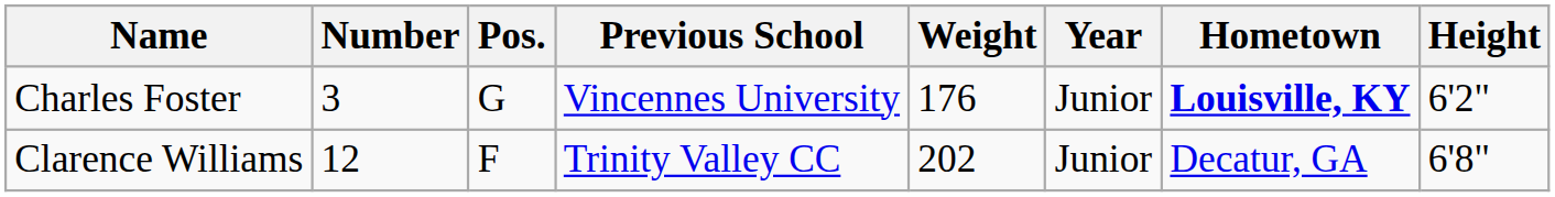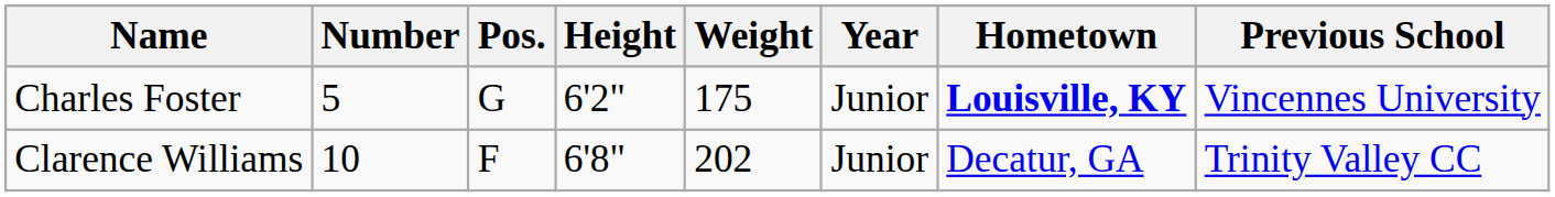columns swapped: Height <-> Previous School
Charles Foster | Number: 3 -> 5
Charles Foster | Weight: 176 -> 175
Clarence Williams | Number: 12 -> 10
